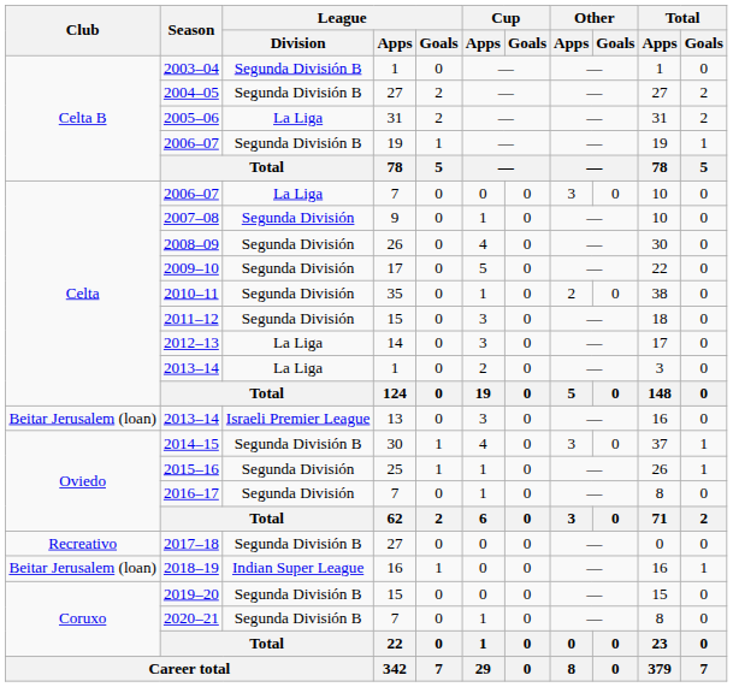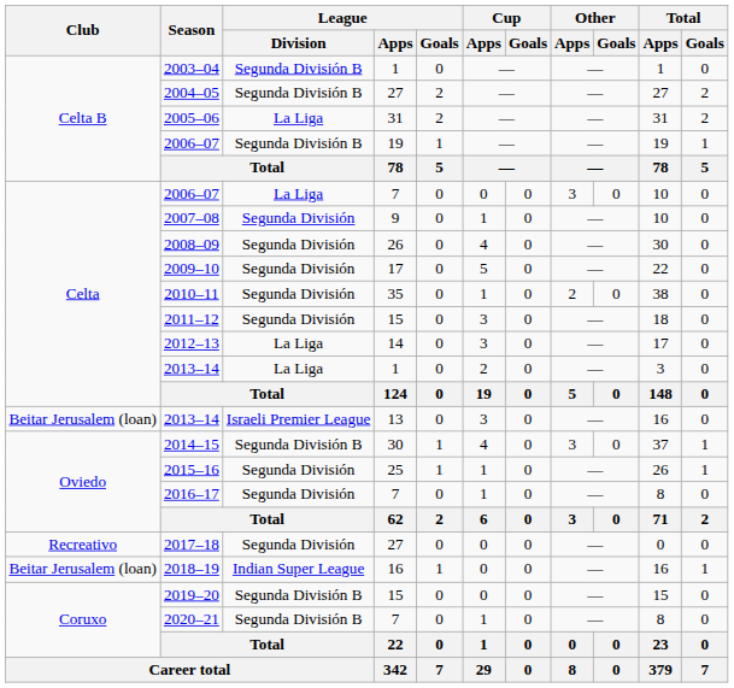2017–18 | League / Division: Segunda División B -> Segunda División
